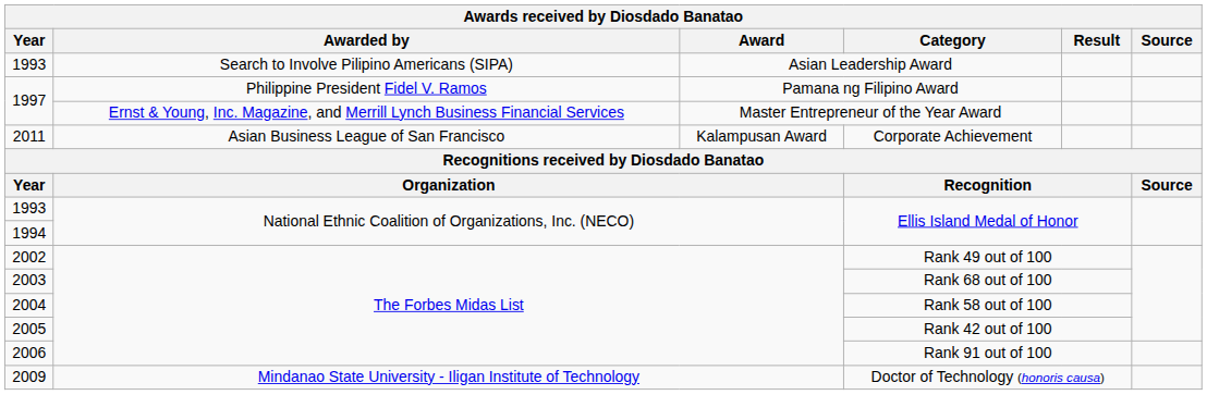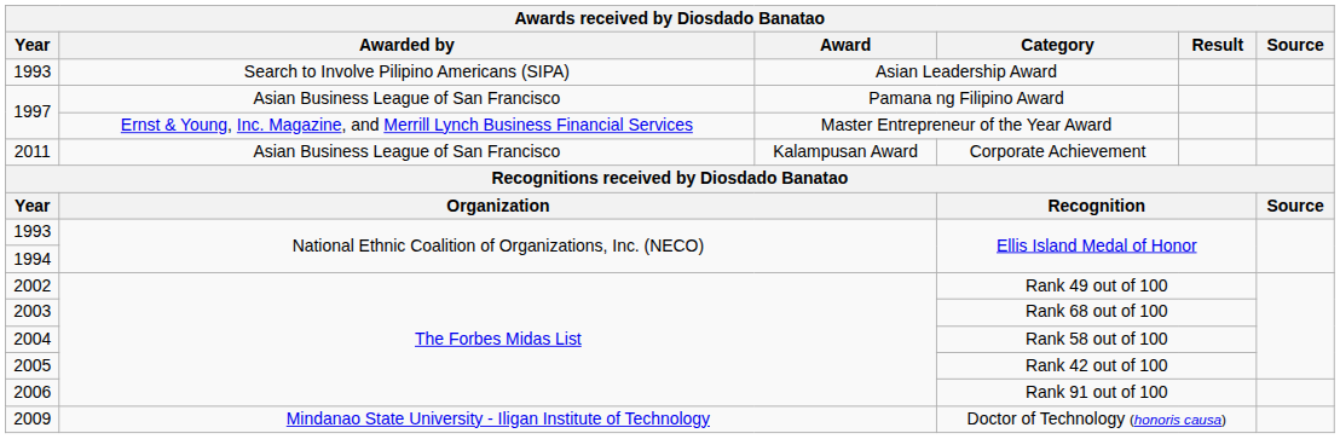Pamana ng Filipino Award | Awarded by: Philippine President Fidel V. Ramos -> Asian Business League of San Francisco
